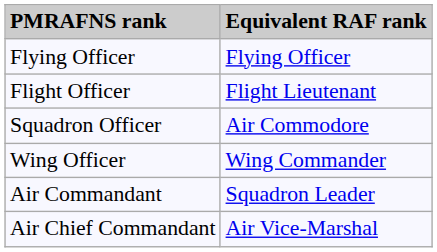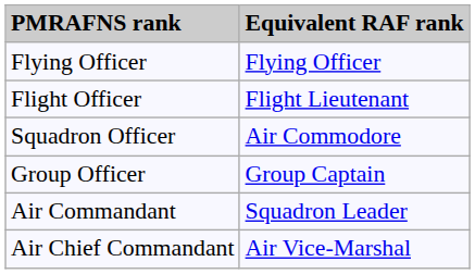- row: Wing Officer | Wing Commander
+ row: Group Officer | Group Captain
